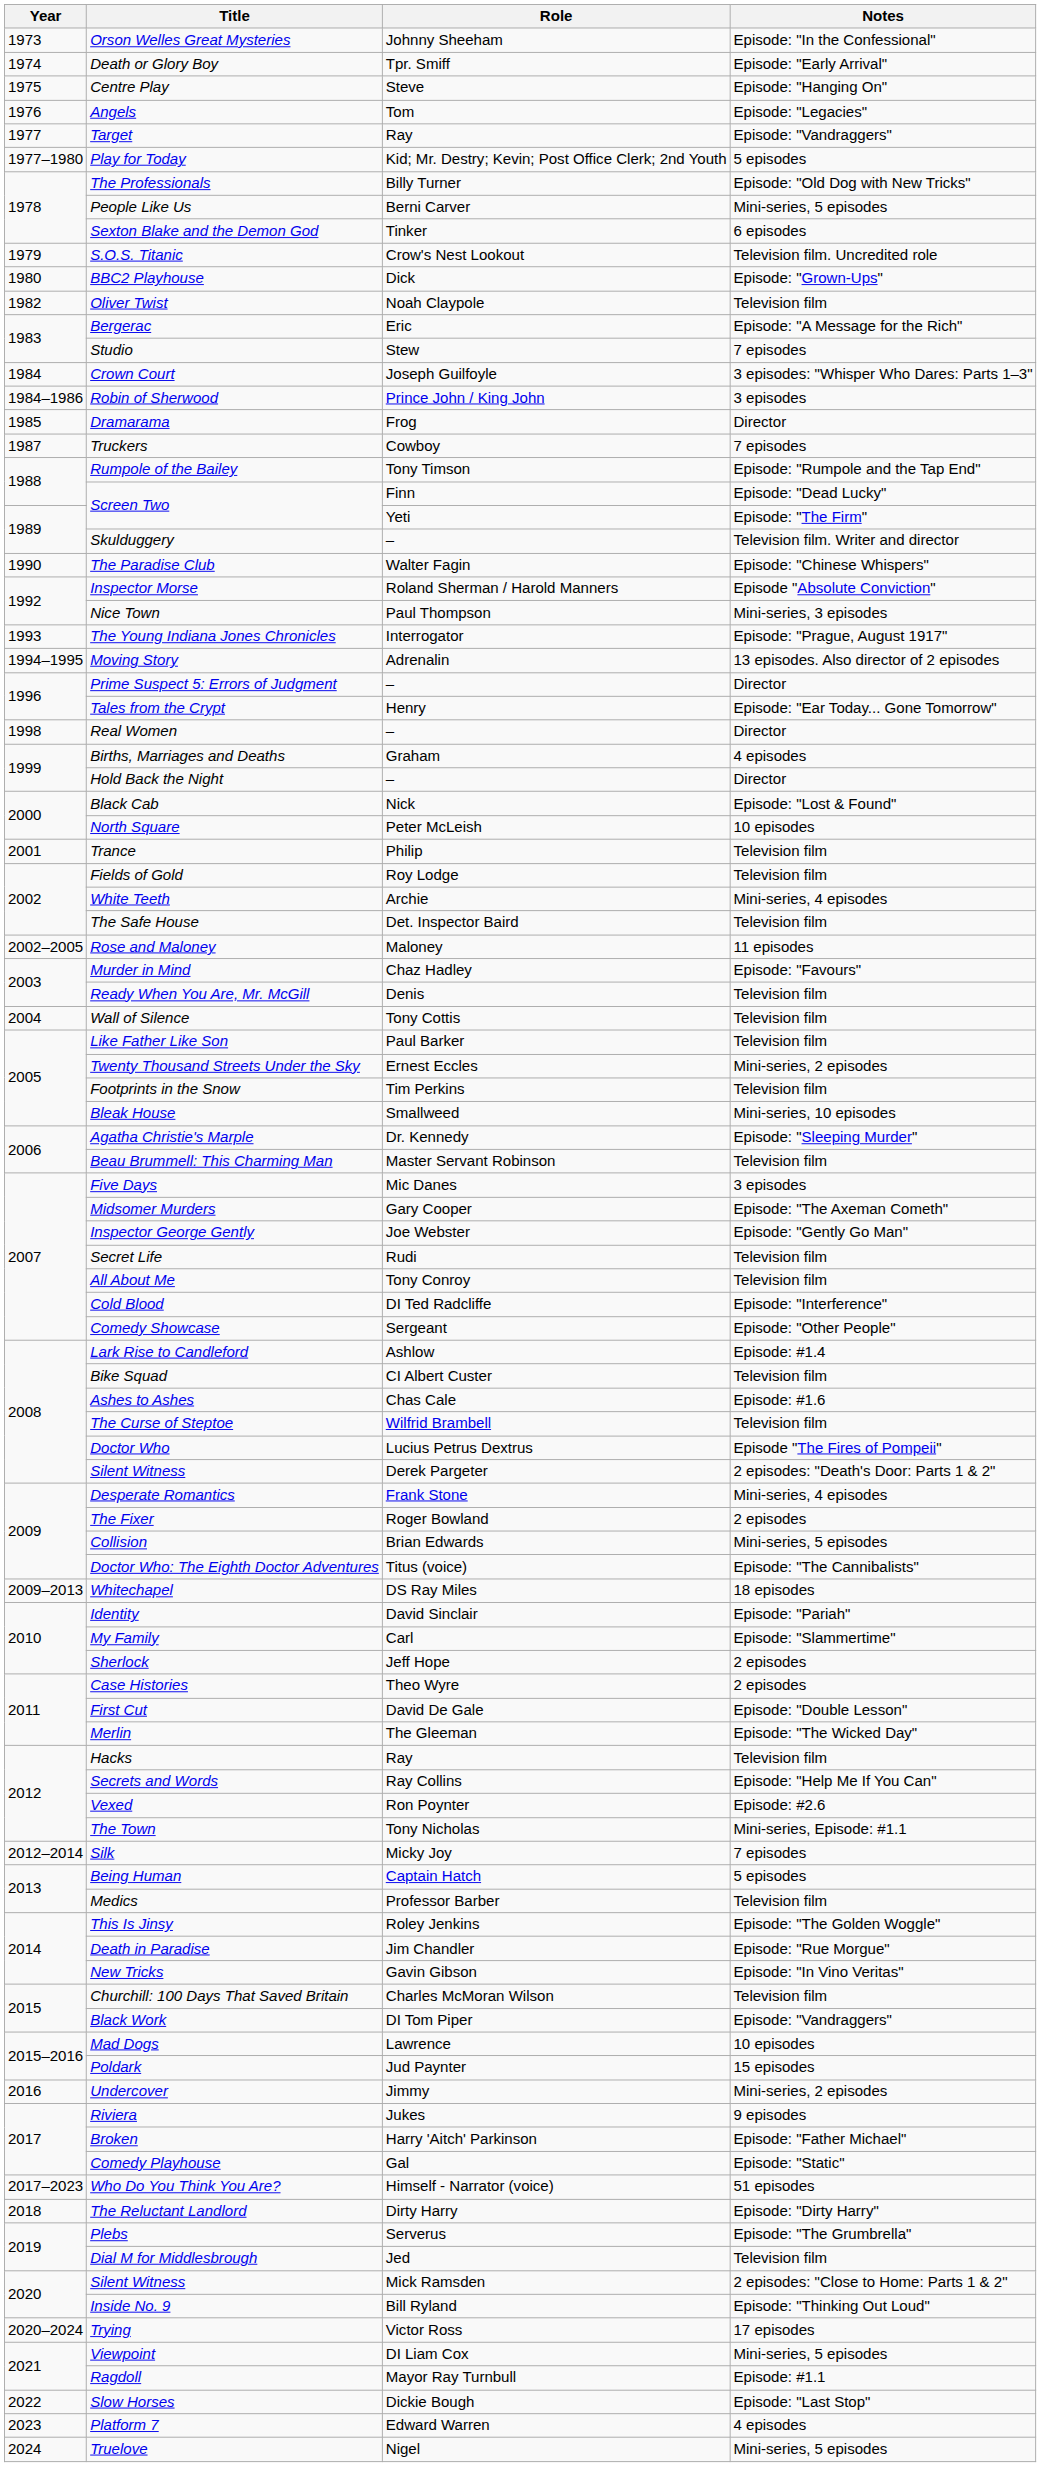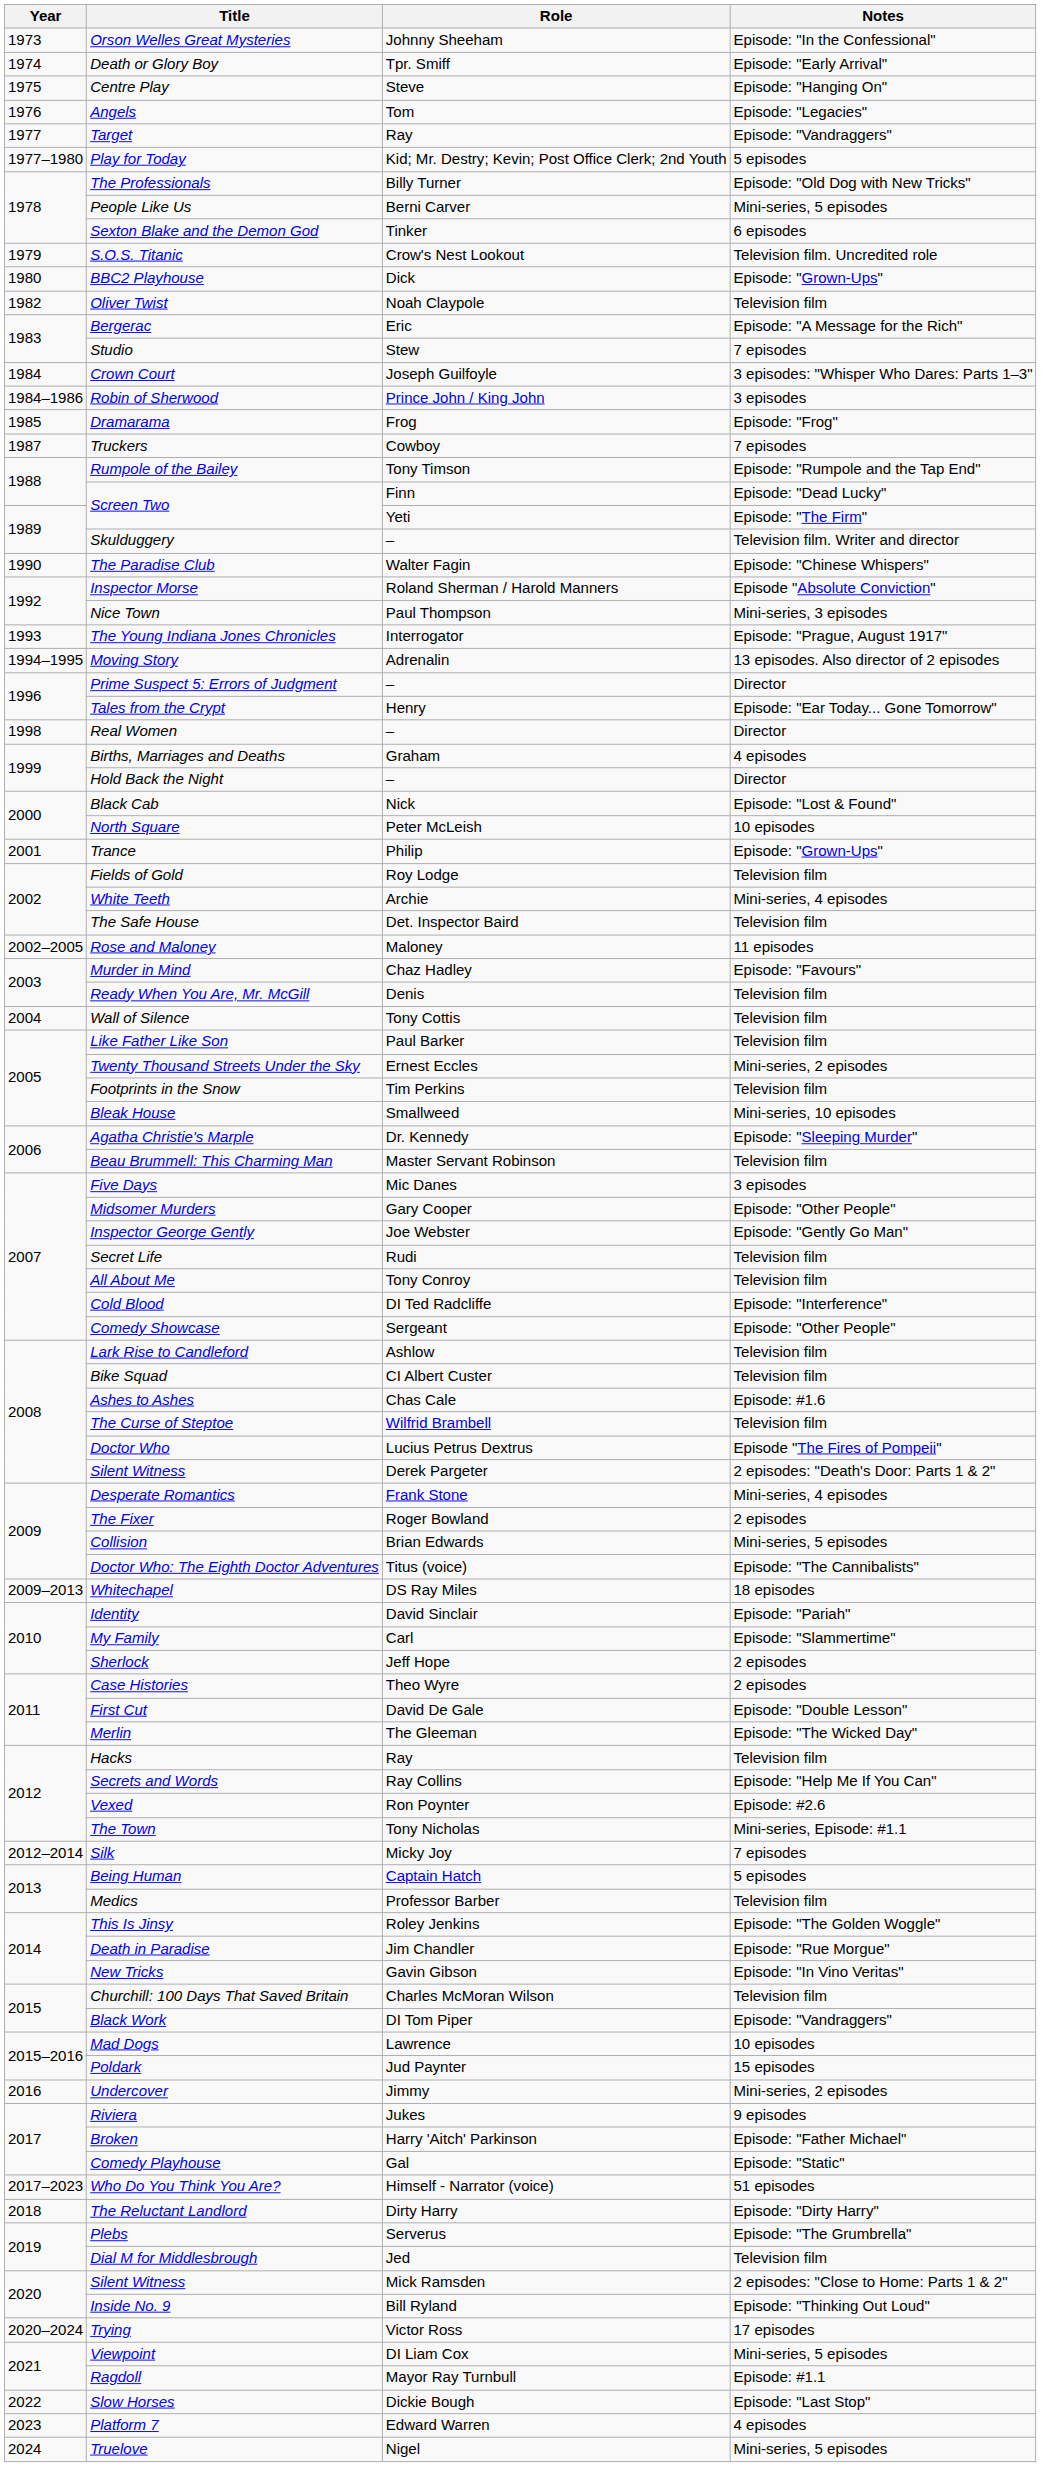Dramarama | Notes: Director -> Episode: "Frog"
Trance | Notes: Television film -> Episode: "Grown-Ups"
Midsomer Murders | Notes: Episode: "The Axeman Cometh" -> Episode: "Other People"
Lark Rise to Candleford | Notes: Episode: #1.4 -> Television film
